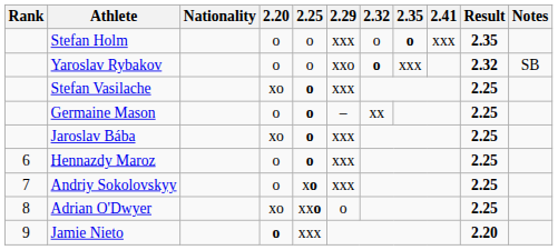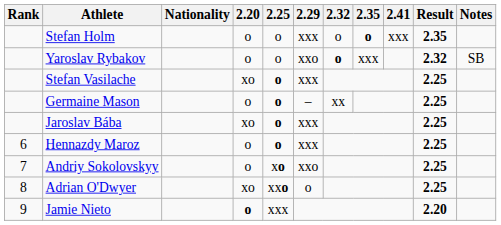Andriy Sokolovskyy | 2.29: xxx -> xxo
